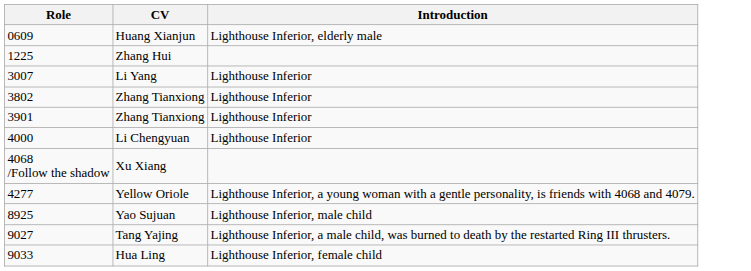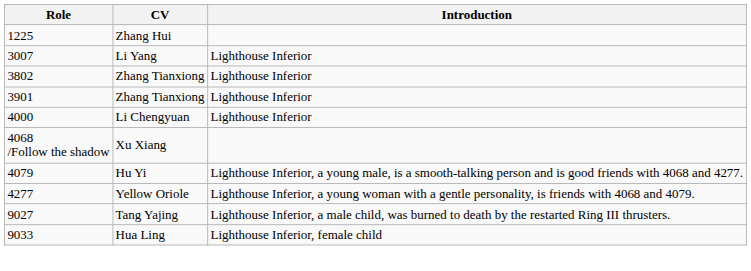- row: 0609 | Huang Xianjun | Lighthouse Inferior, elderly male
+ row: 4079 | Hu Yi | Lighthouse Inferior, a young male, is a smooth-talking person and is good friends with 4068 and 4277.
- row: 8925 | Yao Sujuan | Lighthouse Inferior, male child
